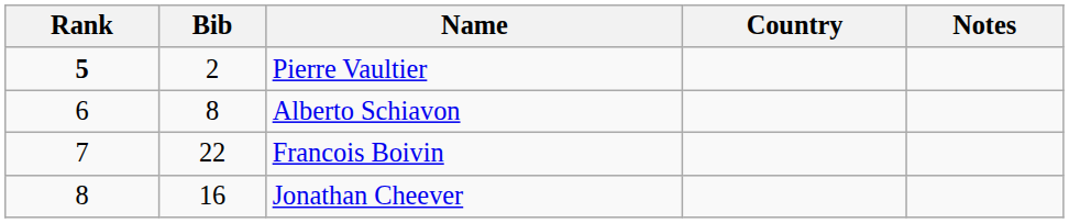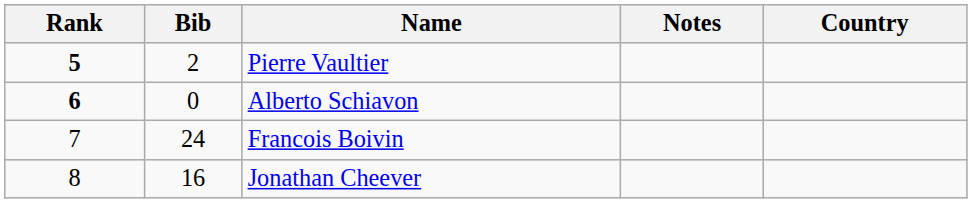columns swapped: Country <-> Notes
Alberto Schiavon | Rank: normal -> bold
Alberto Schiavon | Bib: 8 -> 0
Francois Boivin | Bib: 22 -> 24
